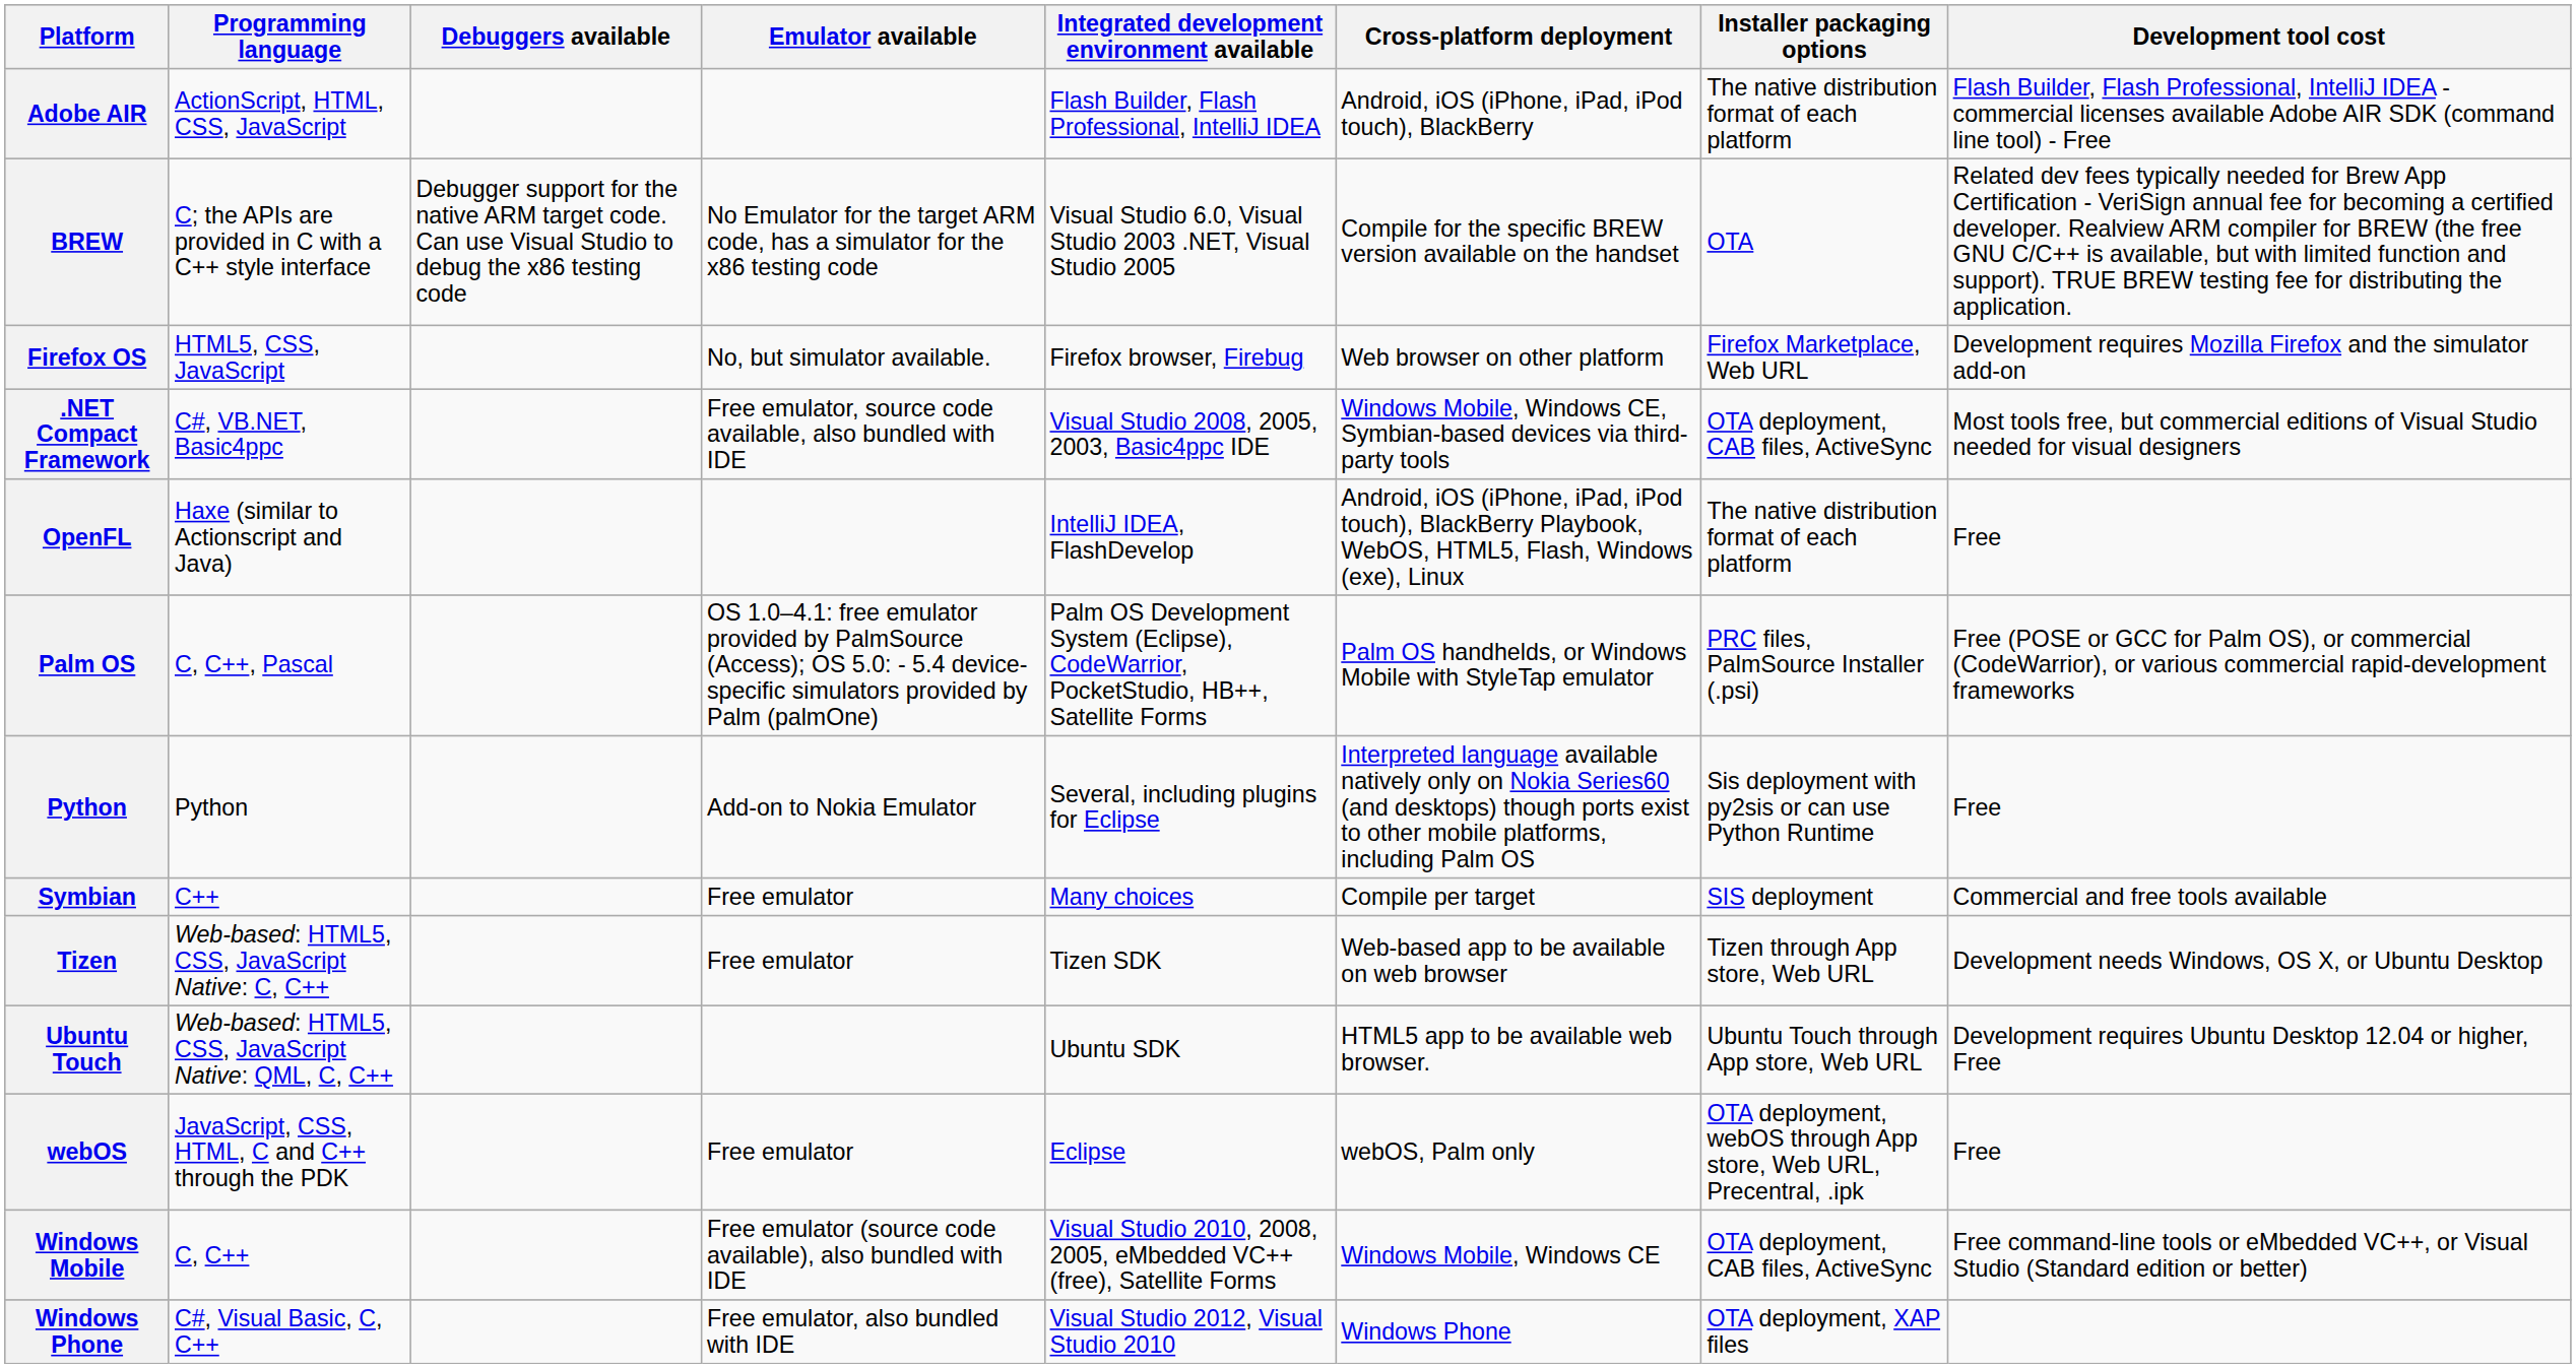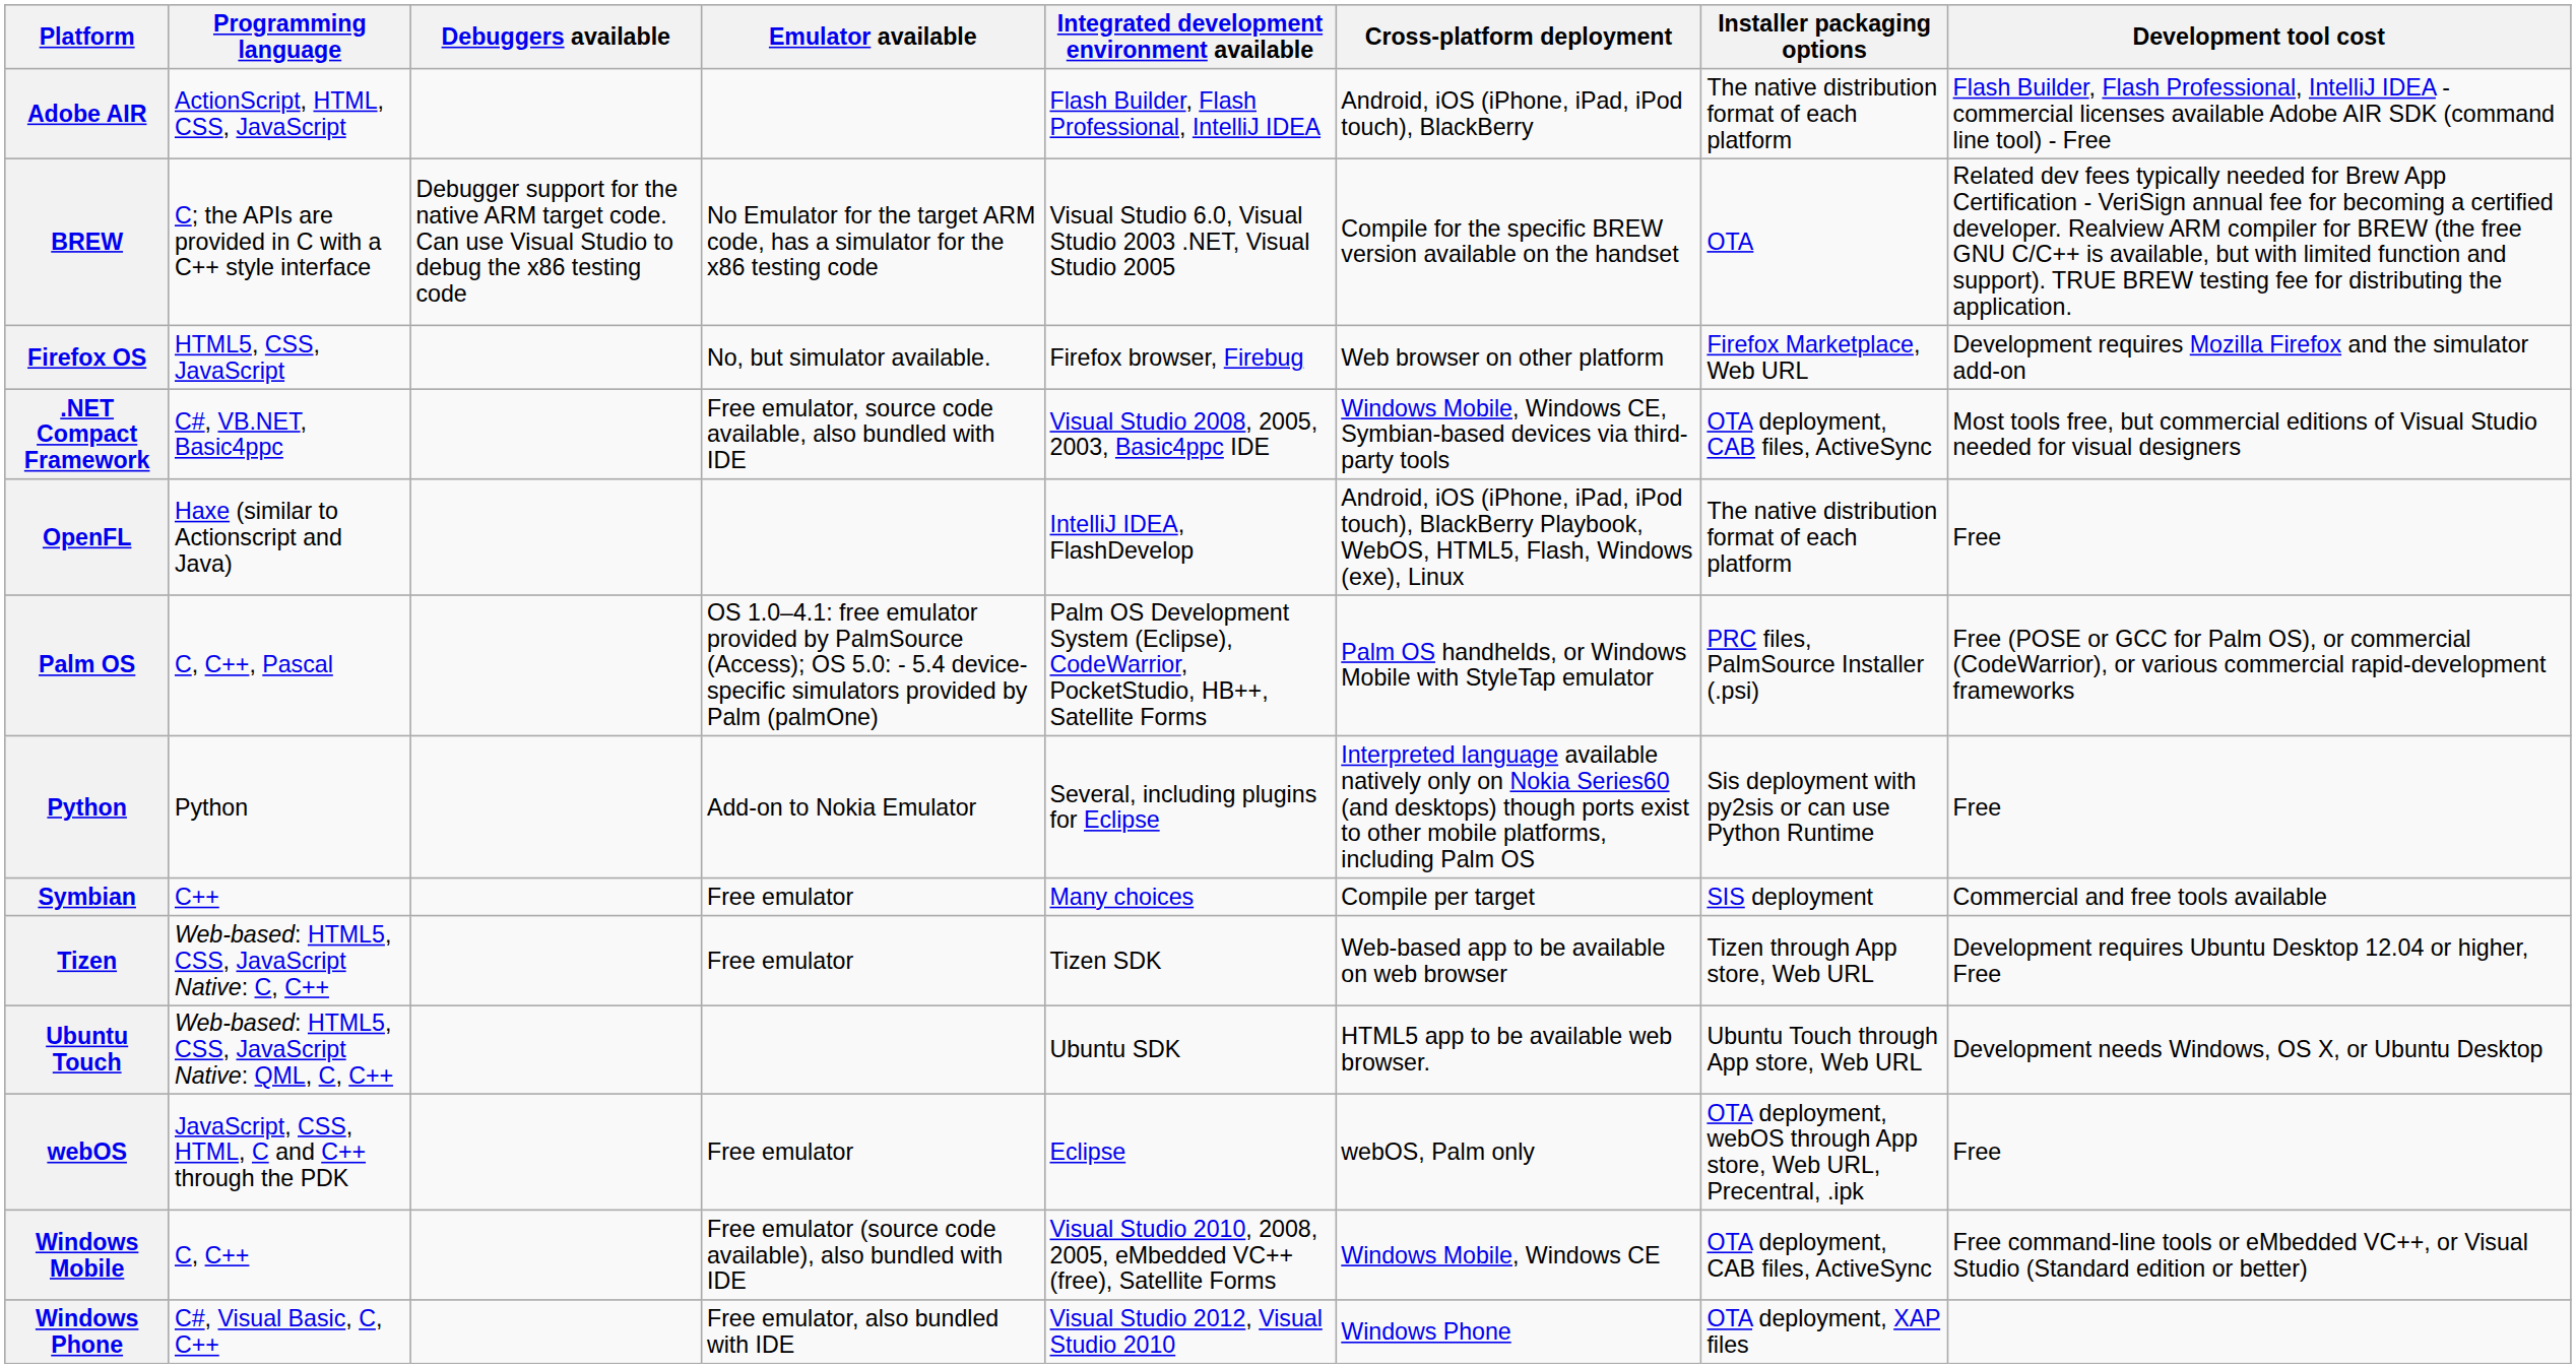Tizen | Development tool cost: Development needs Windows, OS X, or Ubuntu Desktop -> Development requires Ubuntu Desktop 12.04 or higher, Free
Ubuntu Touch | Development tool cost: Development requires Ubuntu Desktop 12.04 or higher, Free -> Development needs Windows, OS X, or Ubuntu Desktop
